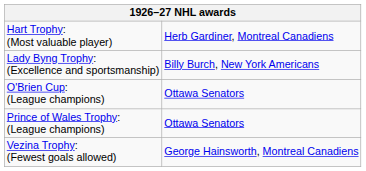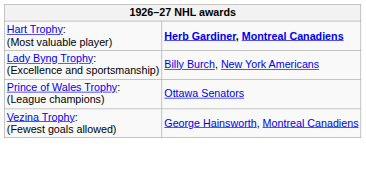Hart Trophy: (Most valuable player) | column 2: normal -> bold
- row: O'Brien Cup: (League champions) | Ottawa Senators
